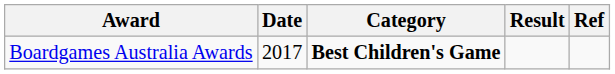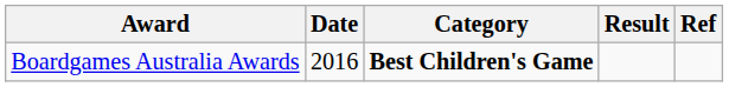Boardgames Australia Awards | Date: 2017 -> 2016
